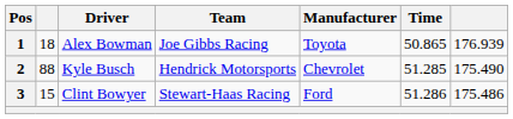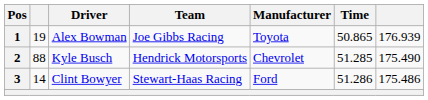1 | column 2: 18 -> 19
3 | column 2: 15 -> 14
